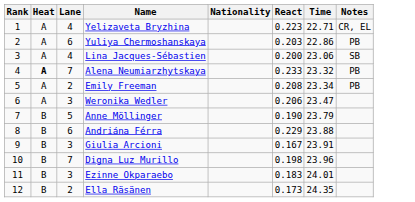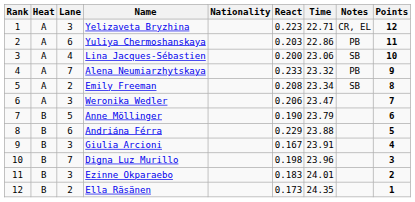+ column: Points | 12 | 11 | 10 | 9 | 8 | 7 | 6 | 5 | 4 | 3 | 2 | 1
Yelizaveta Bryzhina | Lane: 4 -> 3
Alena Neumiarzhytskaya | Heat: bold -> normal
Emily Freeman | Notes: PB -> SB
